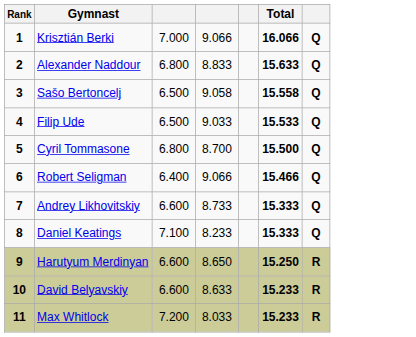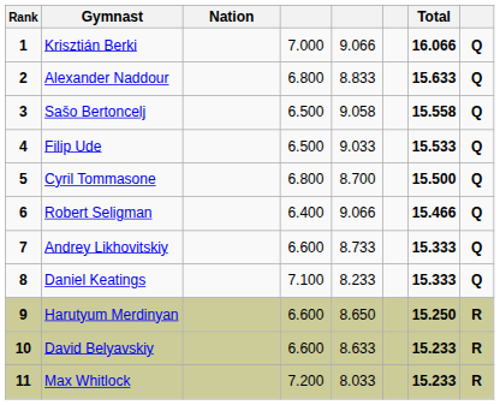+ column: Nation
